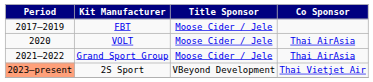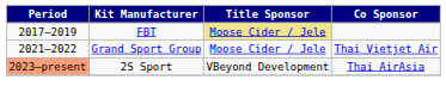FBT | Title Sponsor: no background -> khaki background
- row: 2020 | VOLT | Moose Cider / Jele | Thai AirAsia
Grand Sport Group | Co Sponsor: Thai AirAsia -> Thai Vietjet Air
2S Sport | Co Sponsor: Thai Vietjet Air -> Thai AirAsia
